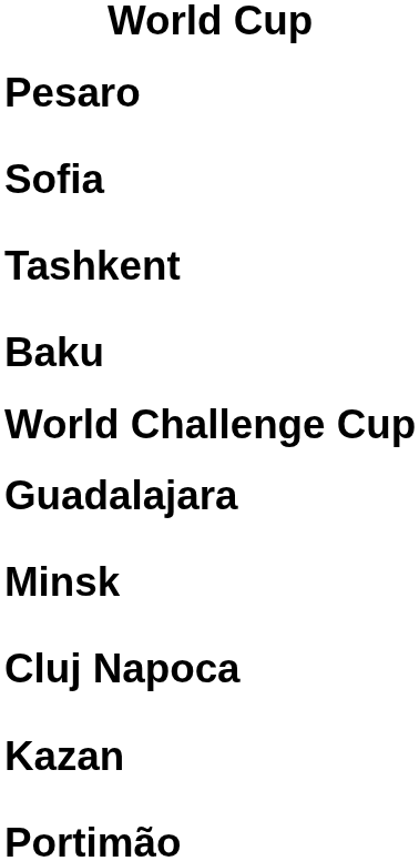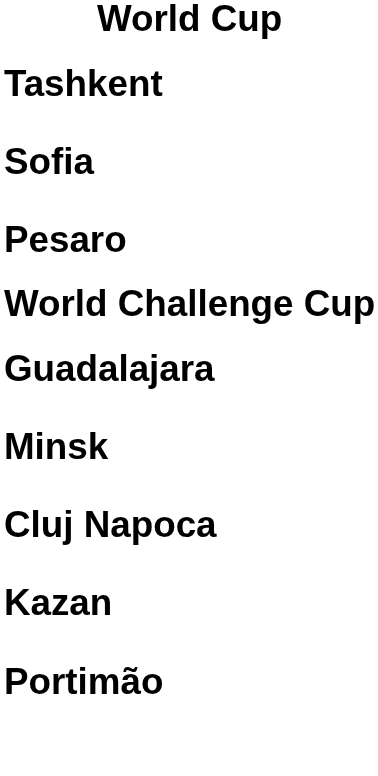rows swapped: Pesaro <-> Tashkent
- row: Baku
